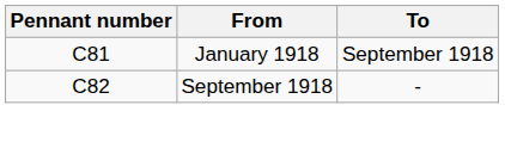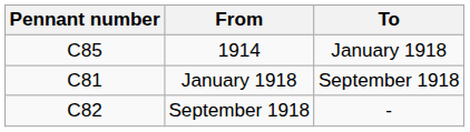+ row: C85 | 1914 | January 1918
